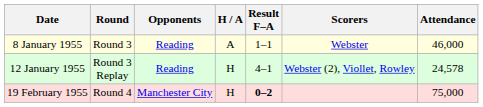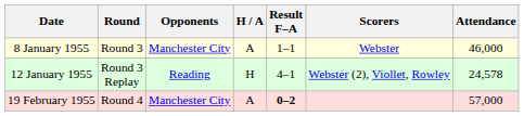8 January 1955 | Opponents: Reading -> Manchester City
19 February 1955 | H / A: H -> A
19 February 1955 | Attendance: 75,000 -> 57,000
